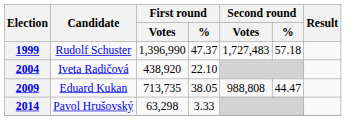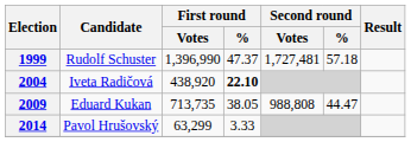1999 | Second round / Votes: 1,727,483 -> 1,727,481
2004 | First round / %: normal -> bold
2014 | First round / Votes: 63,298 -> 63,299
